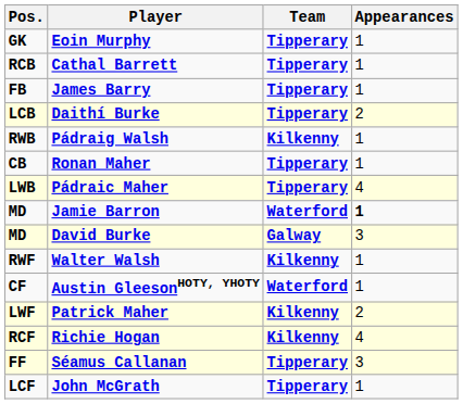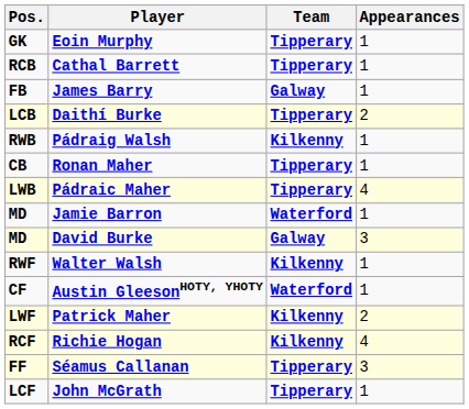James Barry | Team: Tipperary -> Galway
Jamie Barron | Appearances: bold -> normal
